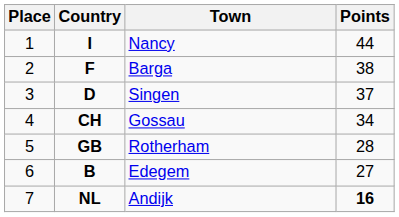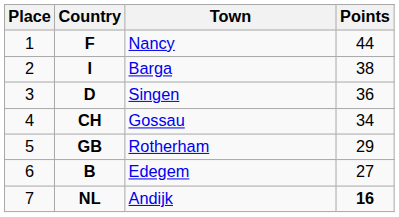Nancy | Country: I -> F
Barga | Country: F -> I
Singen | Points: 37 -> 36
Rotherham | Points: 28 -> 29
